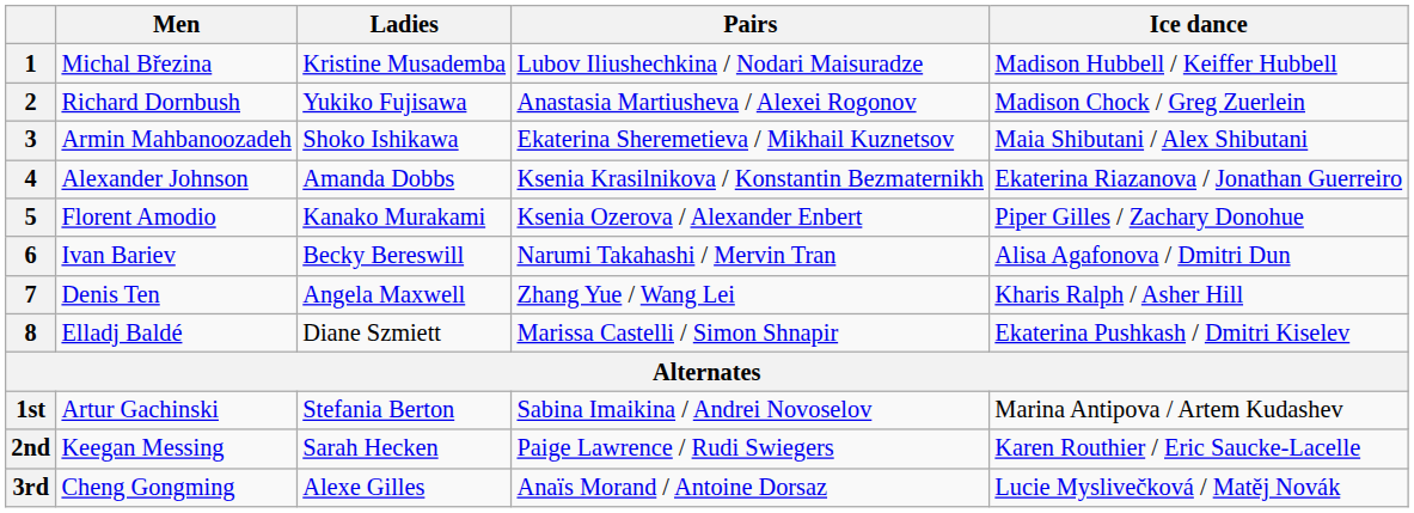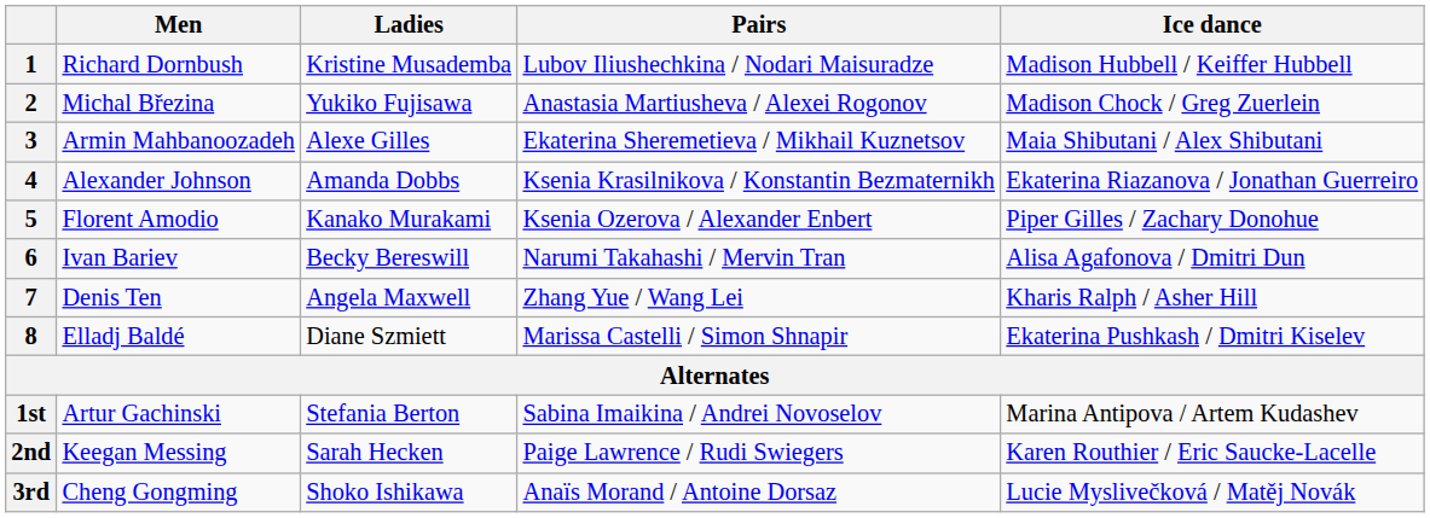1 | Men: Michal Březina -> Richard Dornbush
2 | Men: Richard Dornbush -> Michal Březina
3 | Ladies: Shoko Ishikawa -> Alexe Gilles
3rd | Ladies: Alexe Gilles -> Shoko Ishikawa
